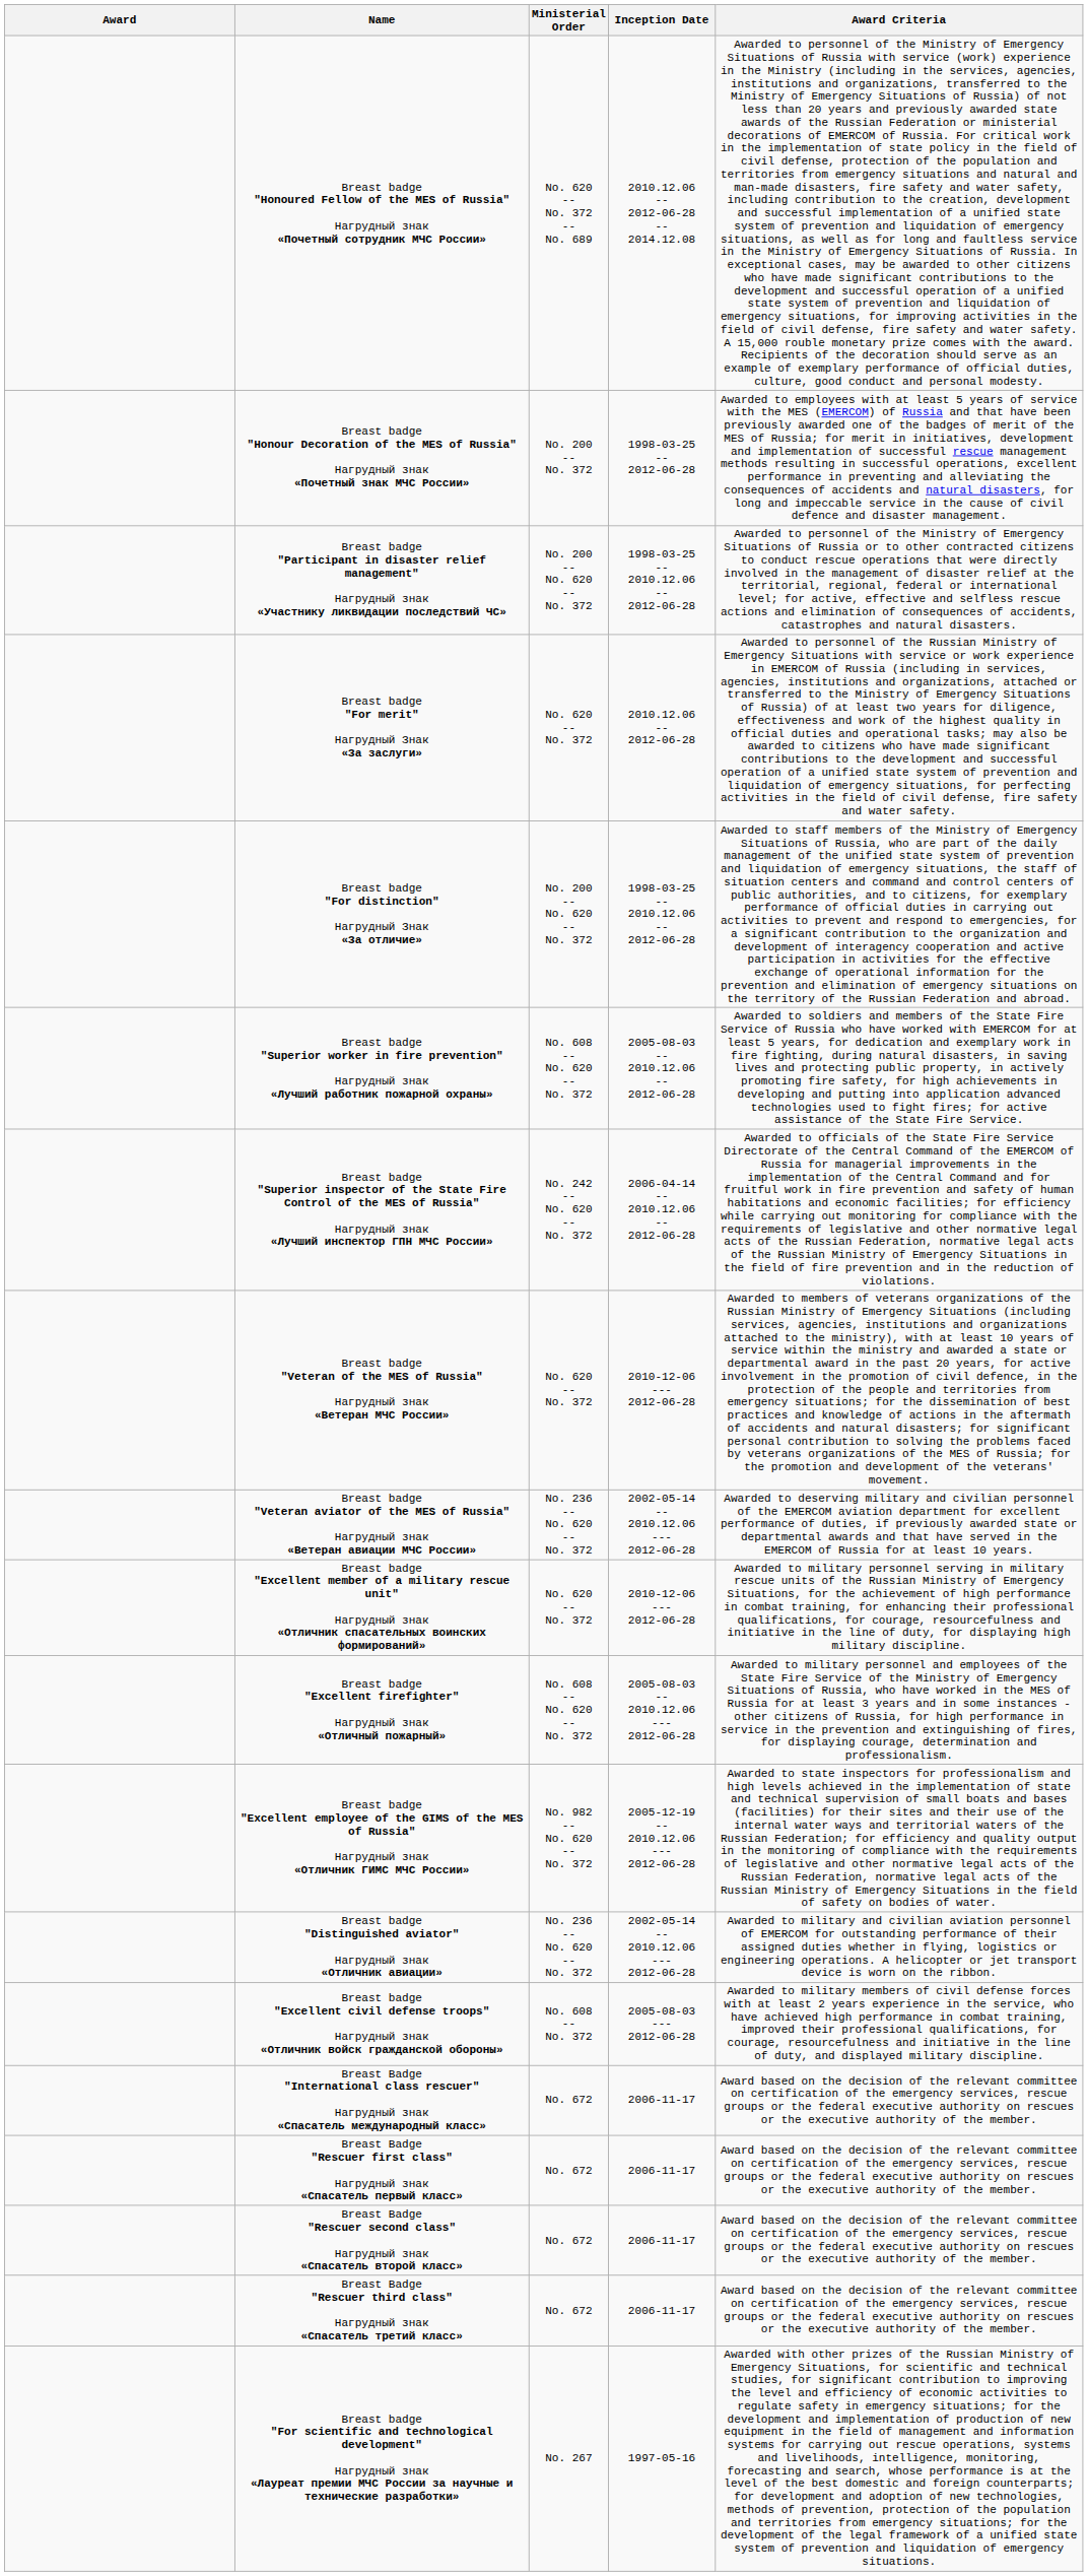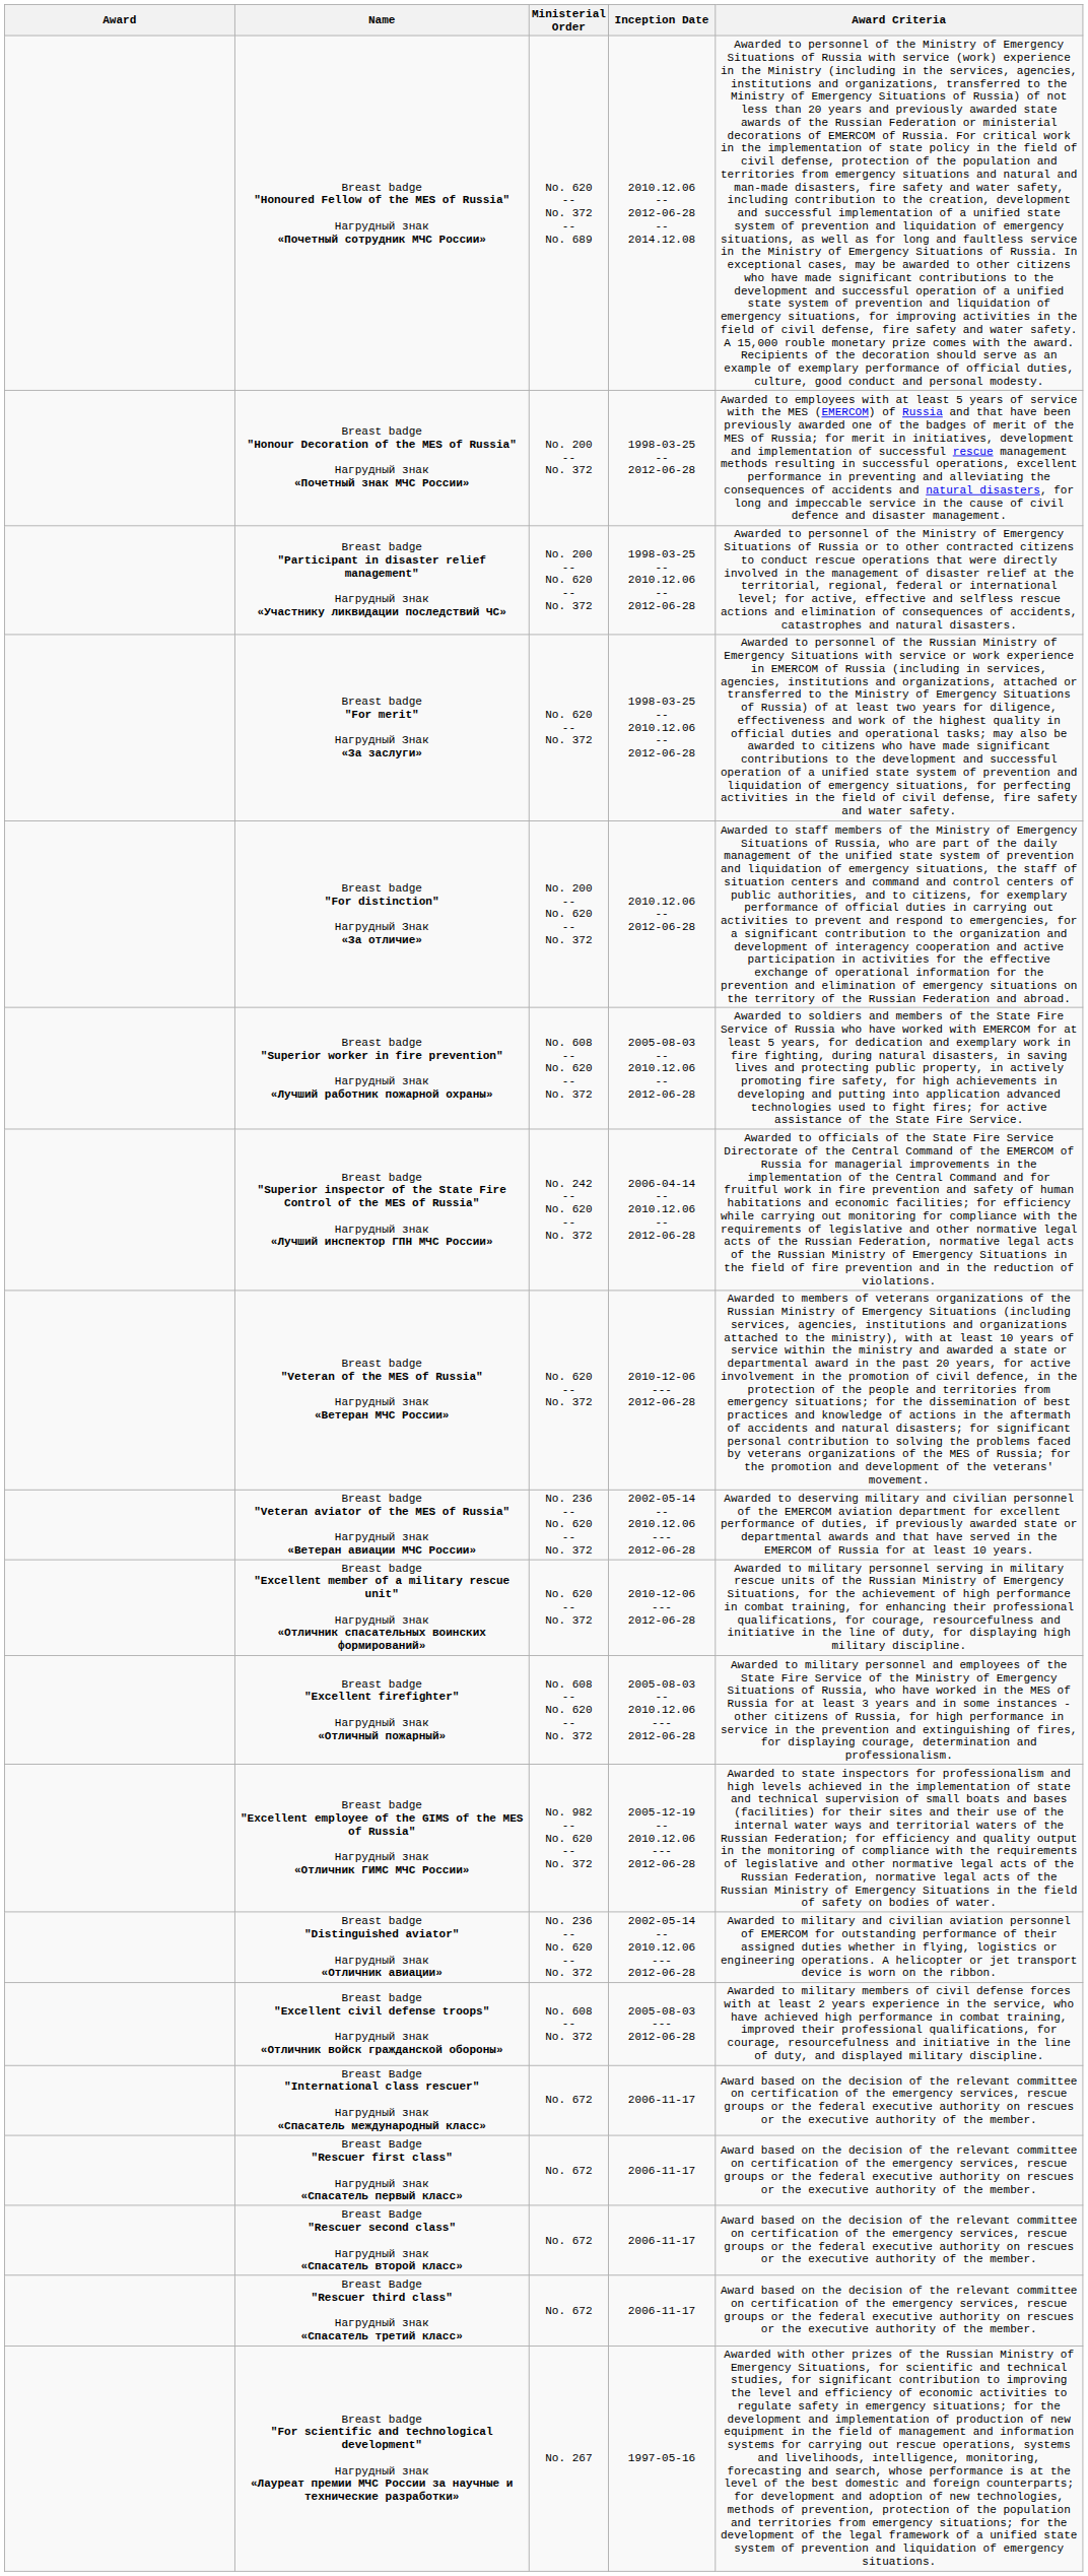Breast badge "For merit" Нагрудный Знак «За заслуги» | Inception Date: 2010.12.06 -- 2012-06-28 -> 1998-03-25 -- 2010.12.06 -- 2012-06-28
Breast badge "For distinction" Нагрудный Знак «За отличие» | Inception Date: 1998-03-25 -- 2010.12.06 -- 2012-06-28 -> 2010.12.06 -- 2012-06-28
